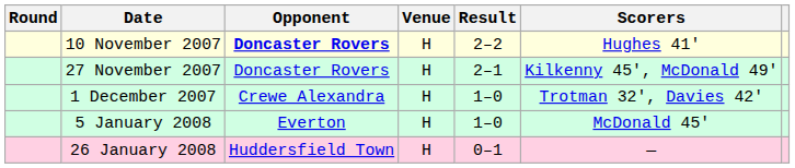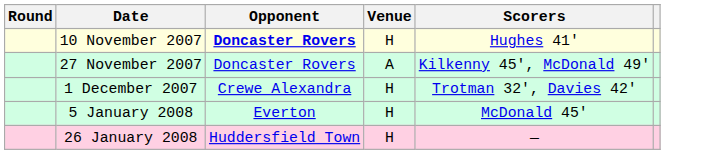- column: Result | 2–2 | 2–1 | 1–0 | 1–0 | 0–1
27 November 2007 | Venue: H -> A
